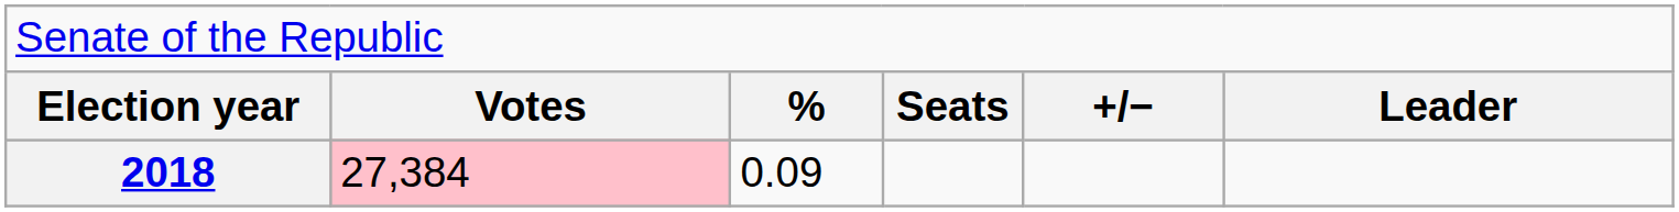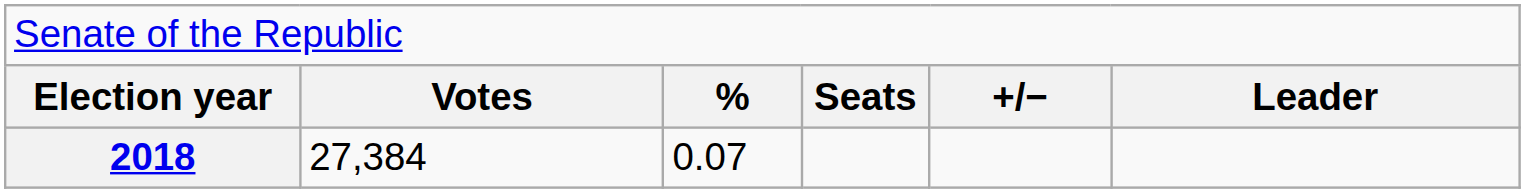2018 | column 2: pink background -> no background
2018 | column 3: 0.09 -> 0.07
